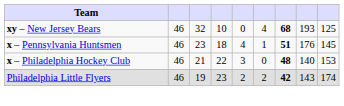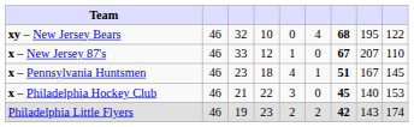xy – New Jersey Bears | column 8: 193 -> 195
xy – New Jersey Bears | column 9: 125 -> 122
+ row: x – New Jersey 87's | 46 | 33 | 12 | 1 | 0 | 67 | 207 | 110
x – Pennsylvania Huntsmen | column 8: 176 -> 167
x – Philadelphia Hockey Club | column 7: 48 -> 45
